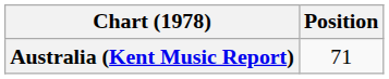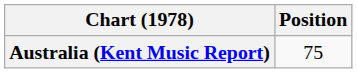Australia (Kent Music Report) | Position: 71 -> 75
